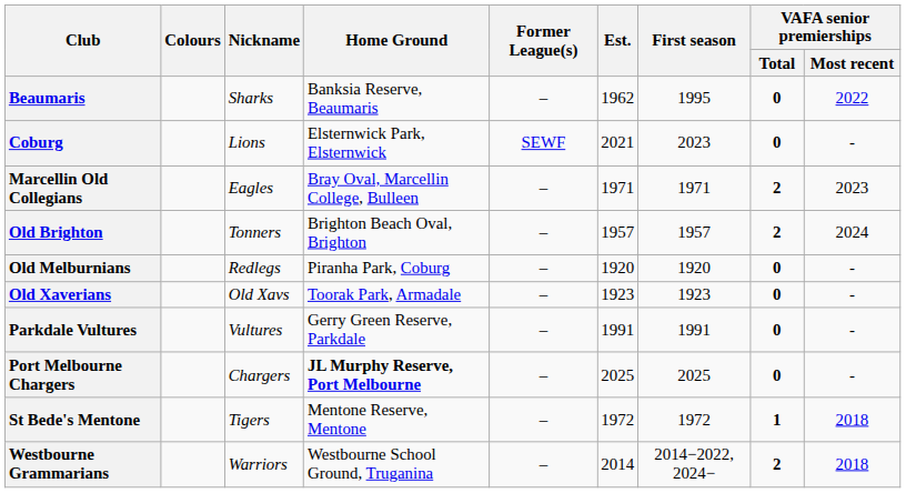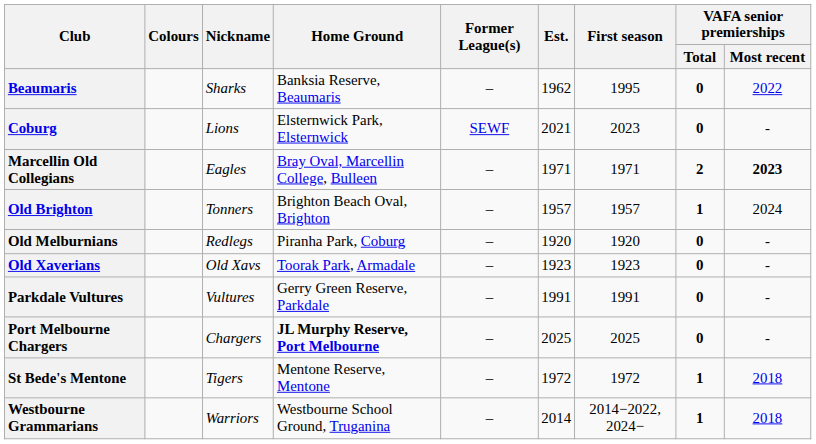Marcellin Old Collegians | VAFA senior premierships / Most recent: normal -> bold
Old Brighton | VAFA senior premierships / Total: 2 -> 1
Westbourne Grammarians | VAFA senior premierships / Total: 2 -> 1
